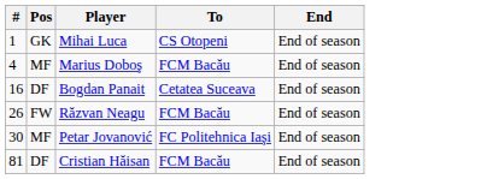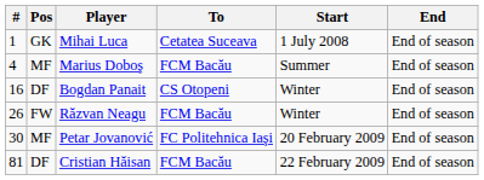+ column: Start | 1 July 2008 | Summer | Winter | Winter | 20 February 2009 | 22 February 2009
Mihai Luca | To: CS Otopeni -> Cetatea Suceava
Bogdan Panait | To: Cetatea Suceava -> CS Otopeni
